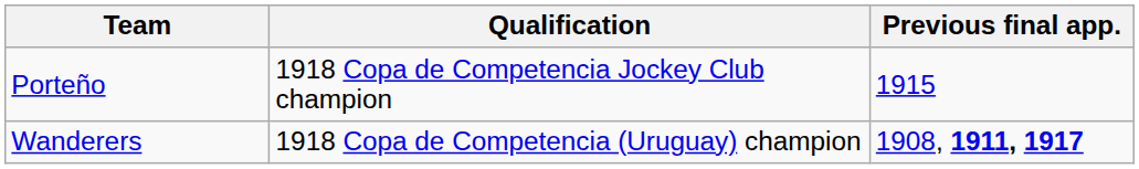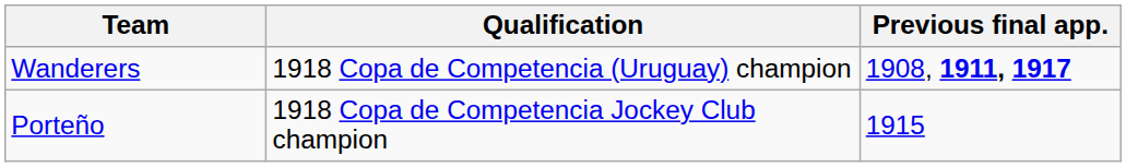rows swapped: Porteño <-> Wanderers
